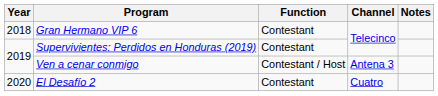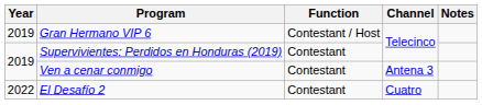Gran Hermano VIP 6 | Year: 2018 -> 2019
Gran Hermano VIP 6 | Function: Contestant -> Contestant / Host
Ven a cenar conmigo | Function: Contestant / Host -> Contestant
El Desafío 2 | Year: 2020 -> 2022
